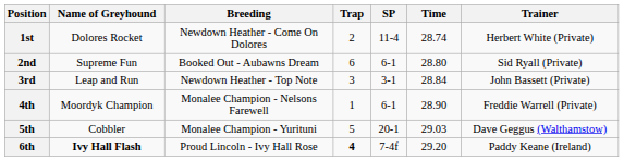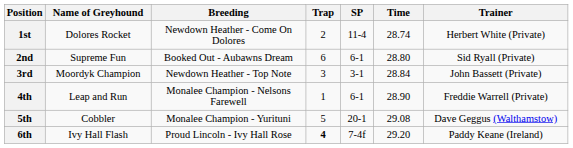3rd | Name of Greyhound: Leap and Run -> Moordyk Champion
4th | Name of Greyhound: Moordyk Champion -> Leap and Run
5th | Time: 29.03 -> 29.08
6th | Name of Greyhound: bold -> normal
